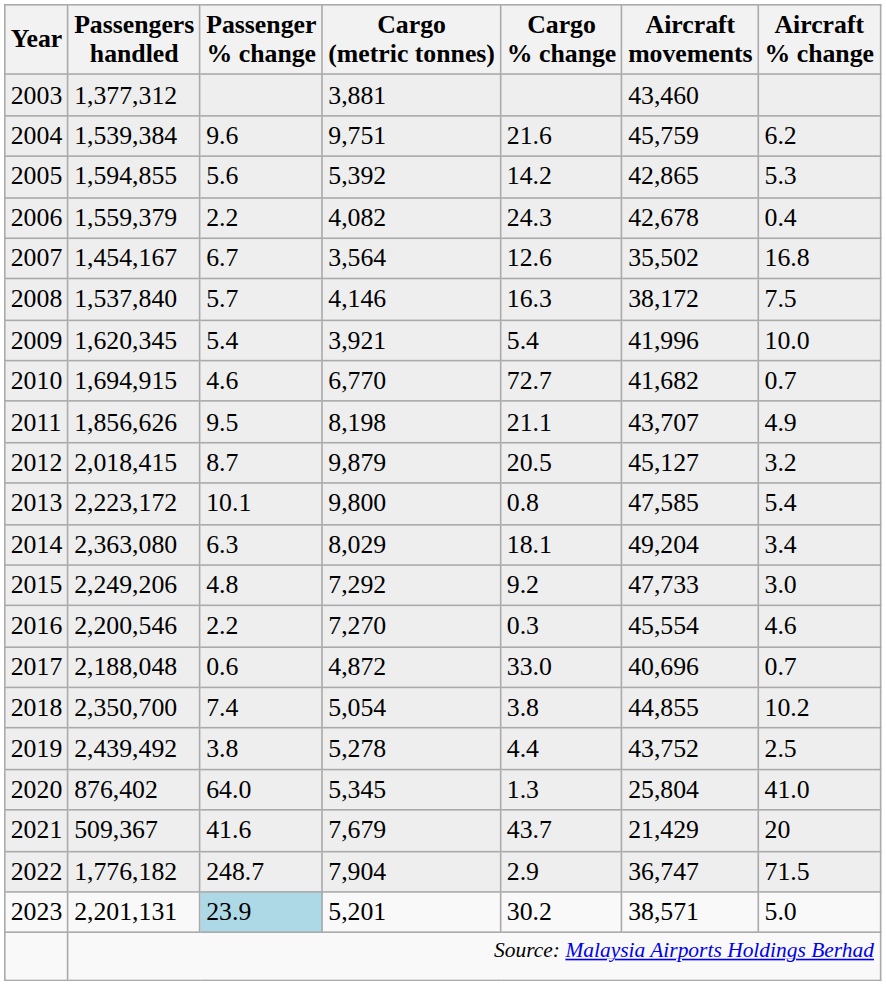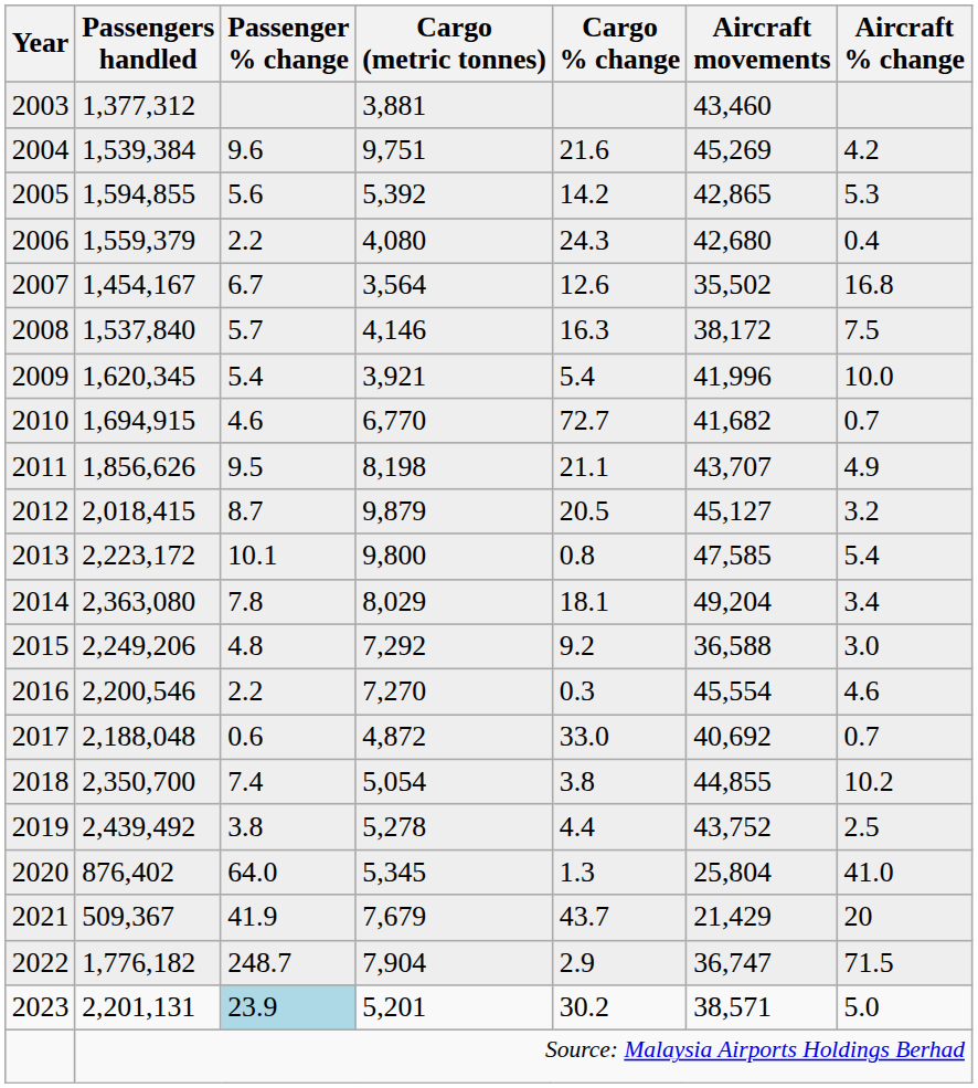2004 | Aircraft movements: 45,759 -> 45,269
2004 | Aircraft % change: 6.2 -> 4.2
2006 | Cargo (metric tonnes): 4,082 -> 4,080
2006 | Aircraft movements: 42,678 -> 42,680
2014 | Passenger % change: 6.3 -> 7.8
2015 | Aircraft movements: 47,733 -> 36,588
2017 | Aircraft movements: 40,696 -> 40,692
2021 | Passenger % change: 41.6 -> 41.9
